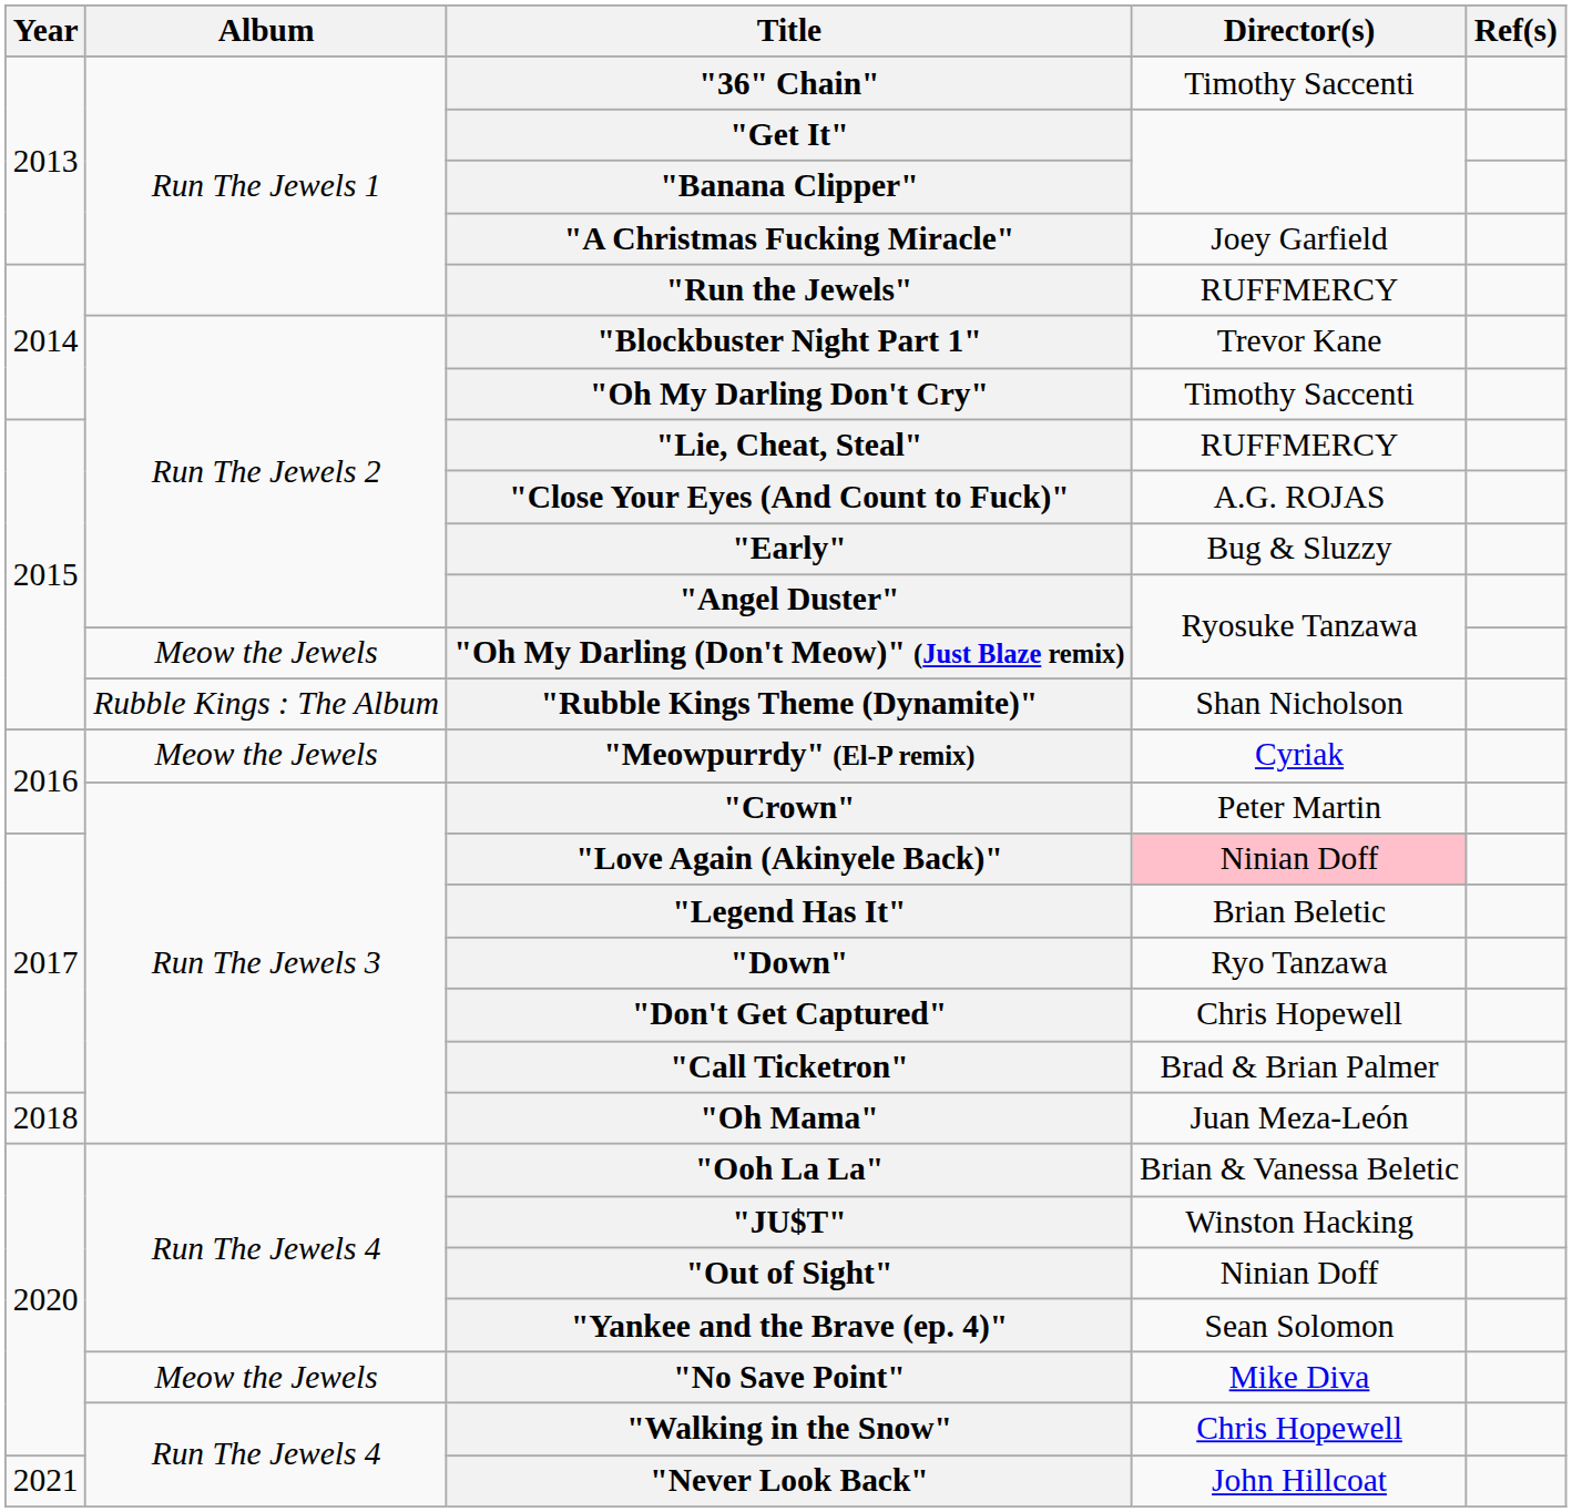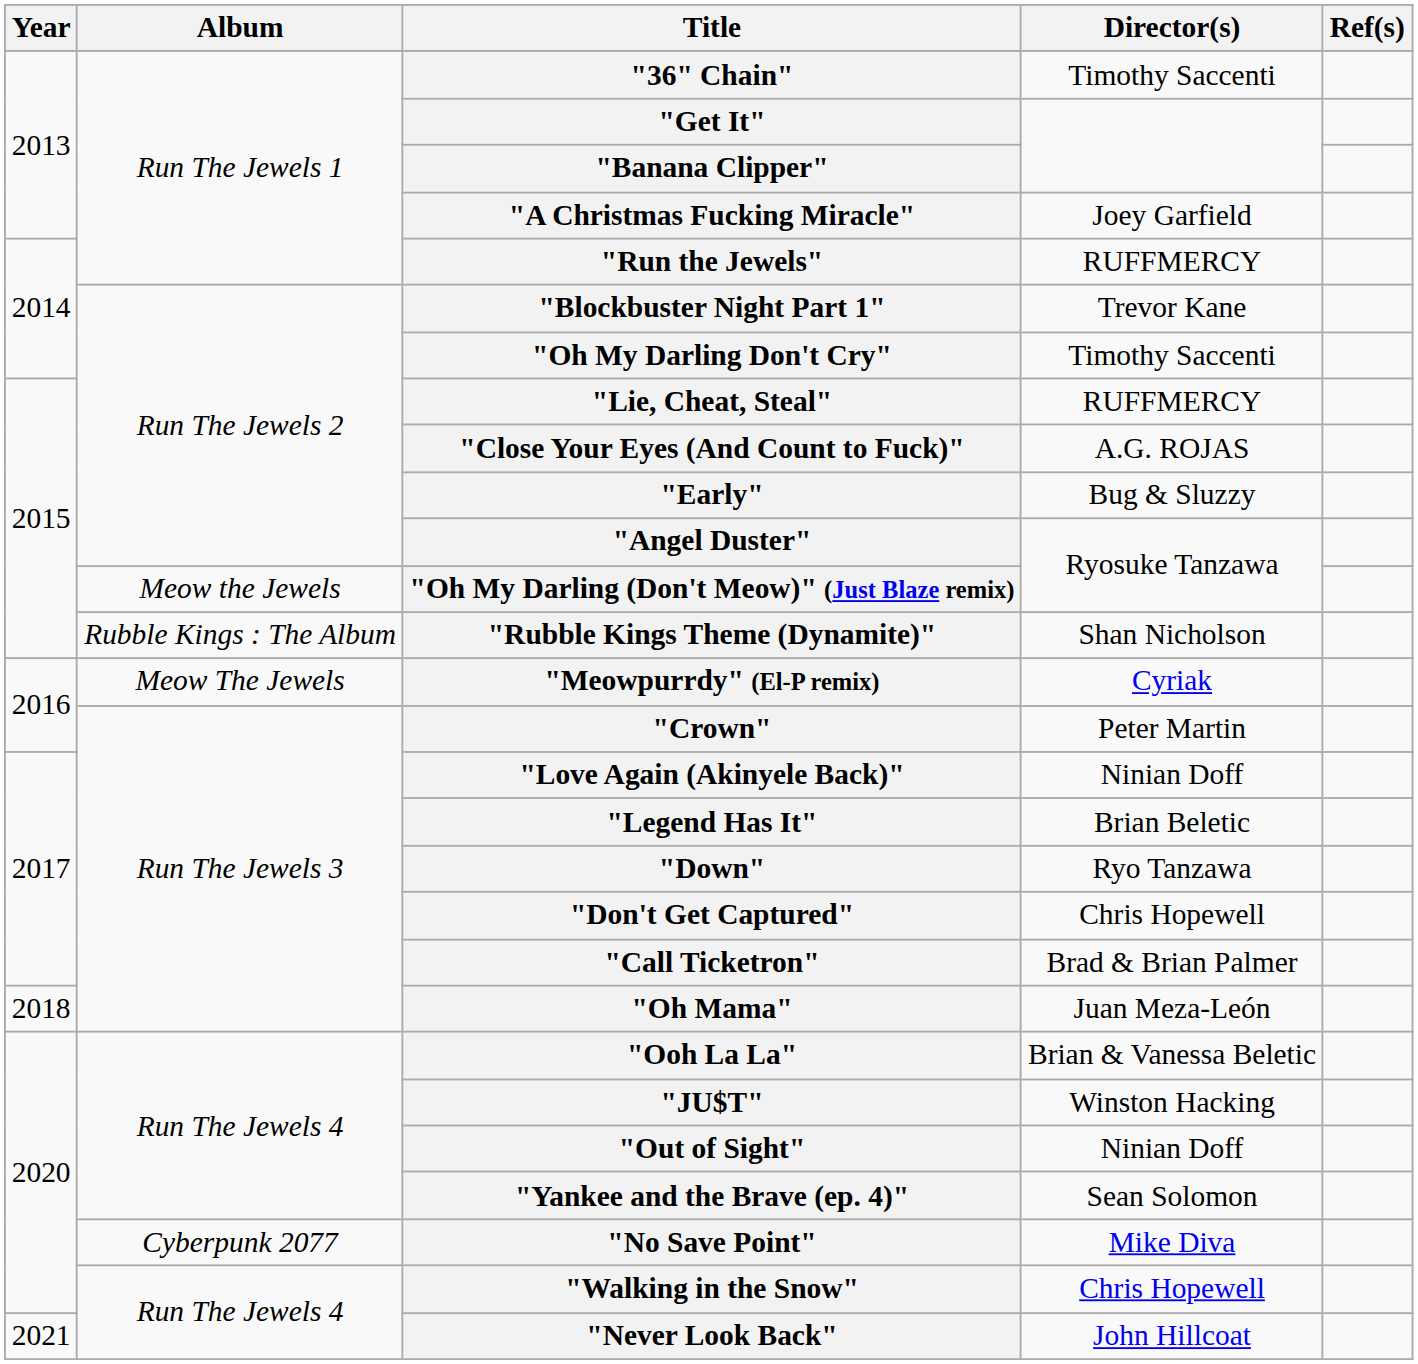"Meowpurrdy" (El-P remix) | Album: Meow the Jewels -> Meow The Jewels
"Love Again (Akinyele Back)" | Director(s): pink background -> no background
"No Save Point" | Album: Meow the Jewels -> Cyberpunk 2077
